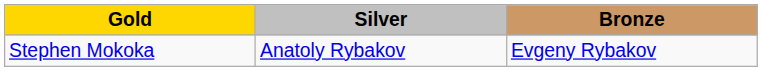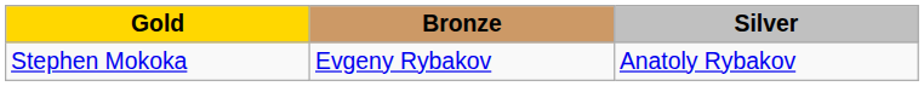columns swapped: Silver <-> Bronze
